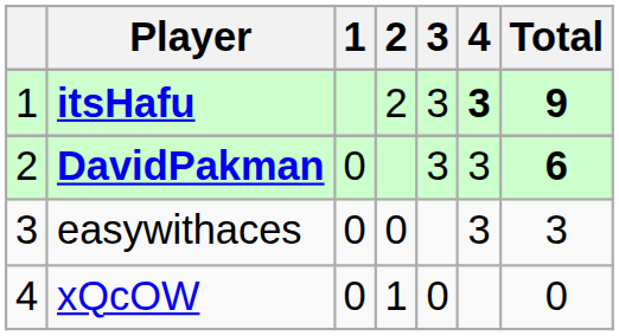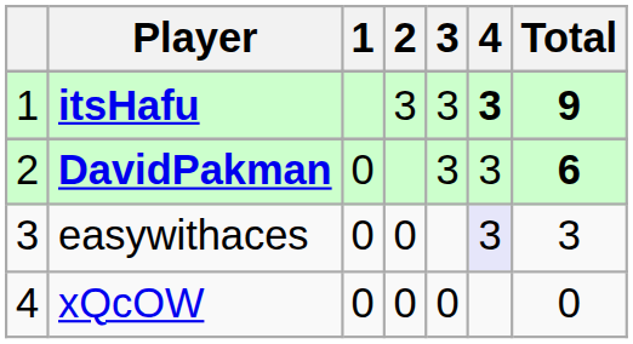itsHafu | 2: 2 -> 3
easywithaces | 4: no background -> lavender background
xQcOW | 2: 1 -> 0
